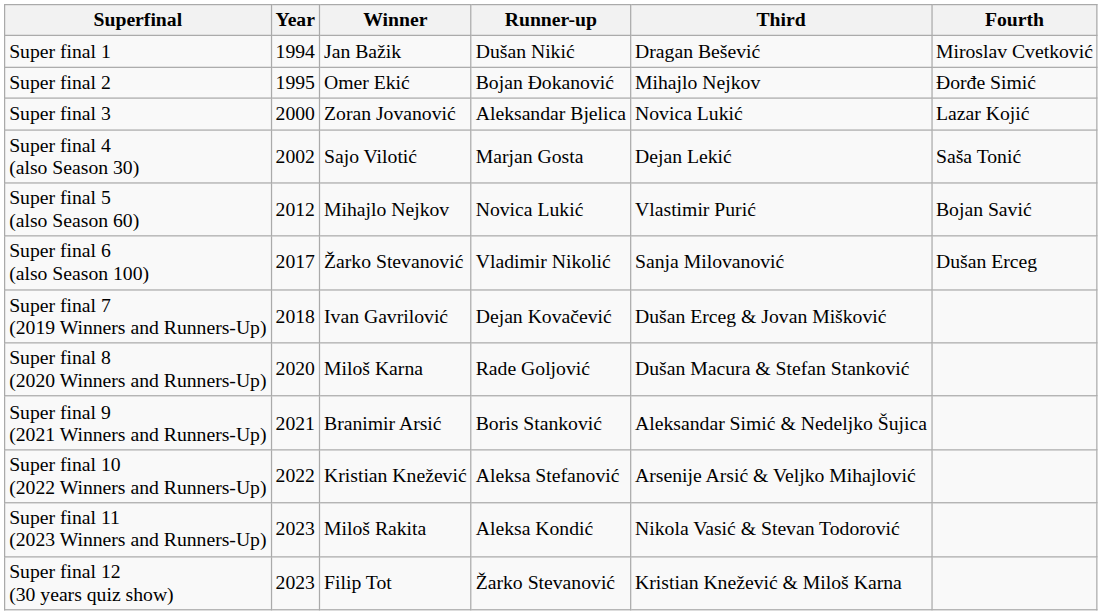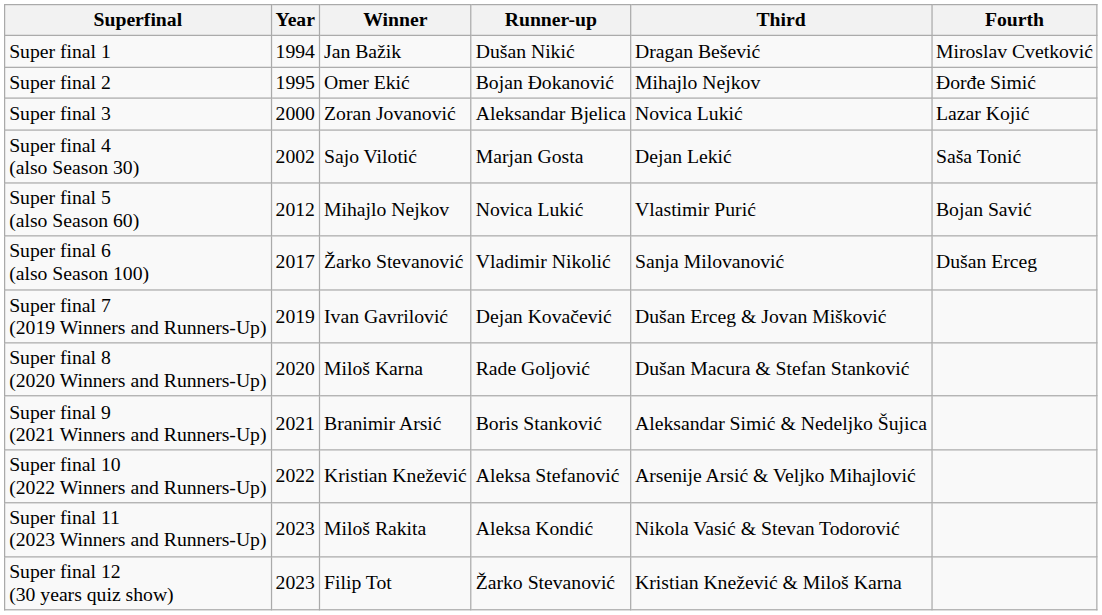Super final 7 (2019 Winners and Runners-Up) | Year: 2018 -> 2019
